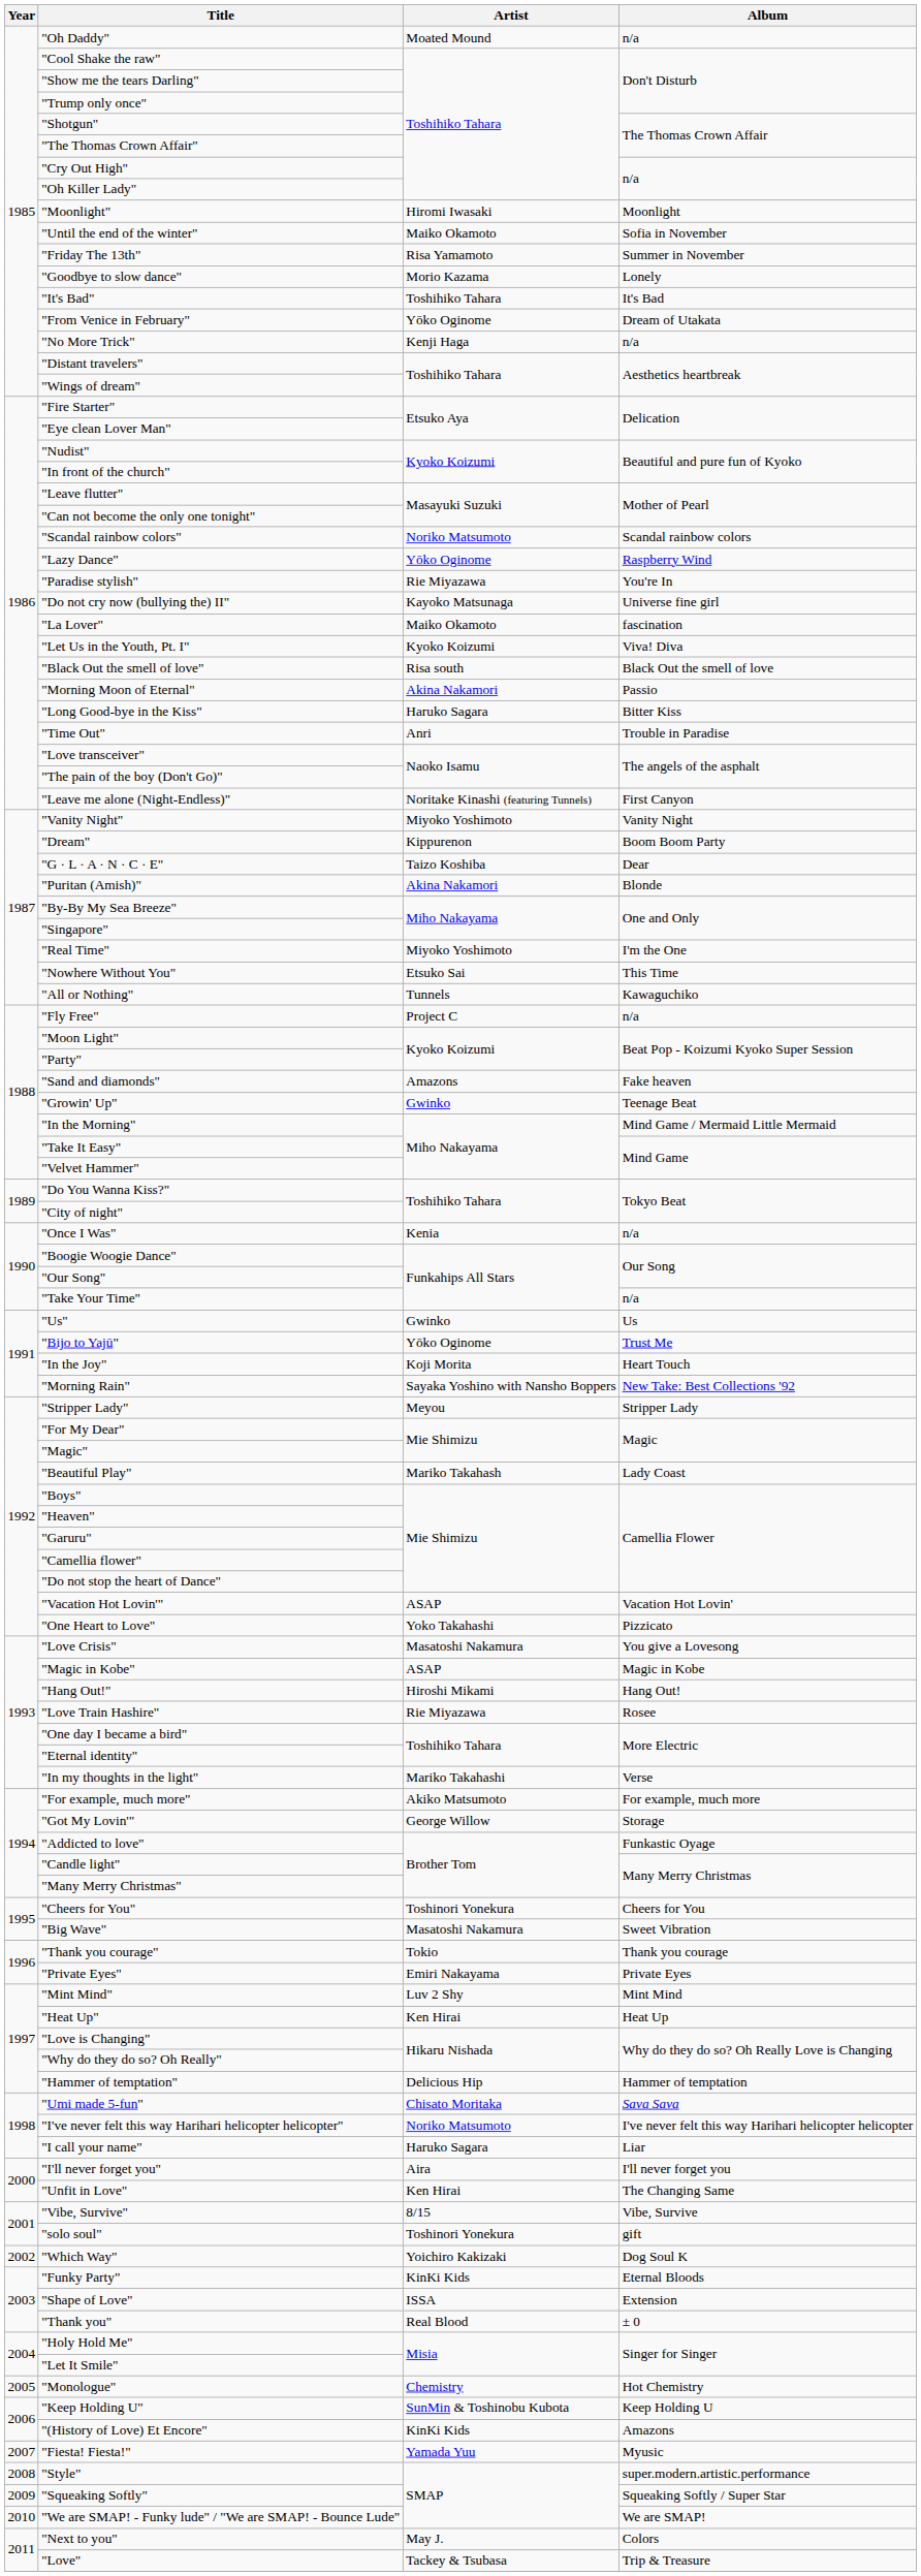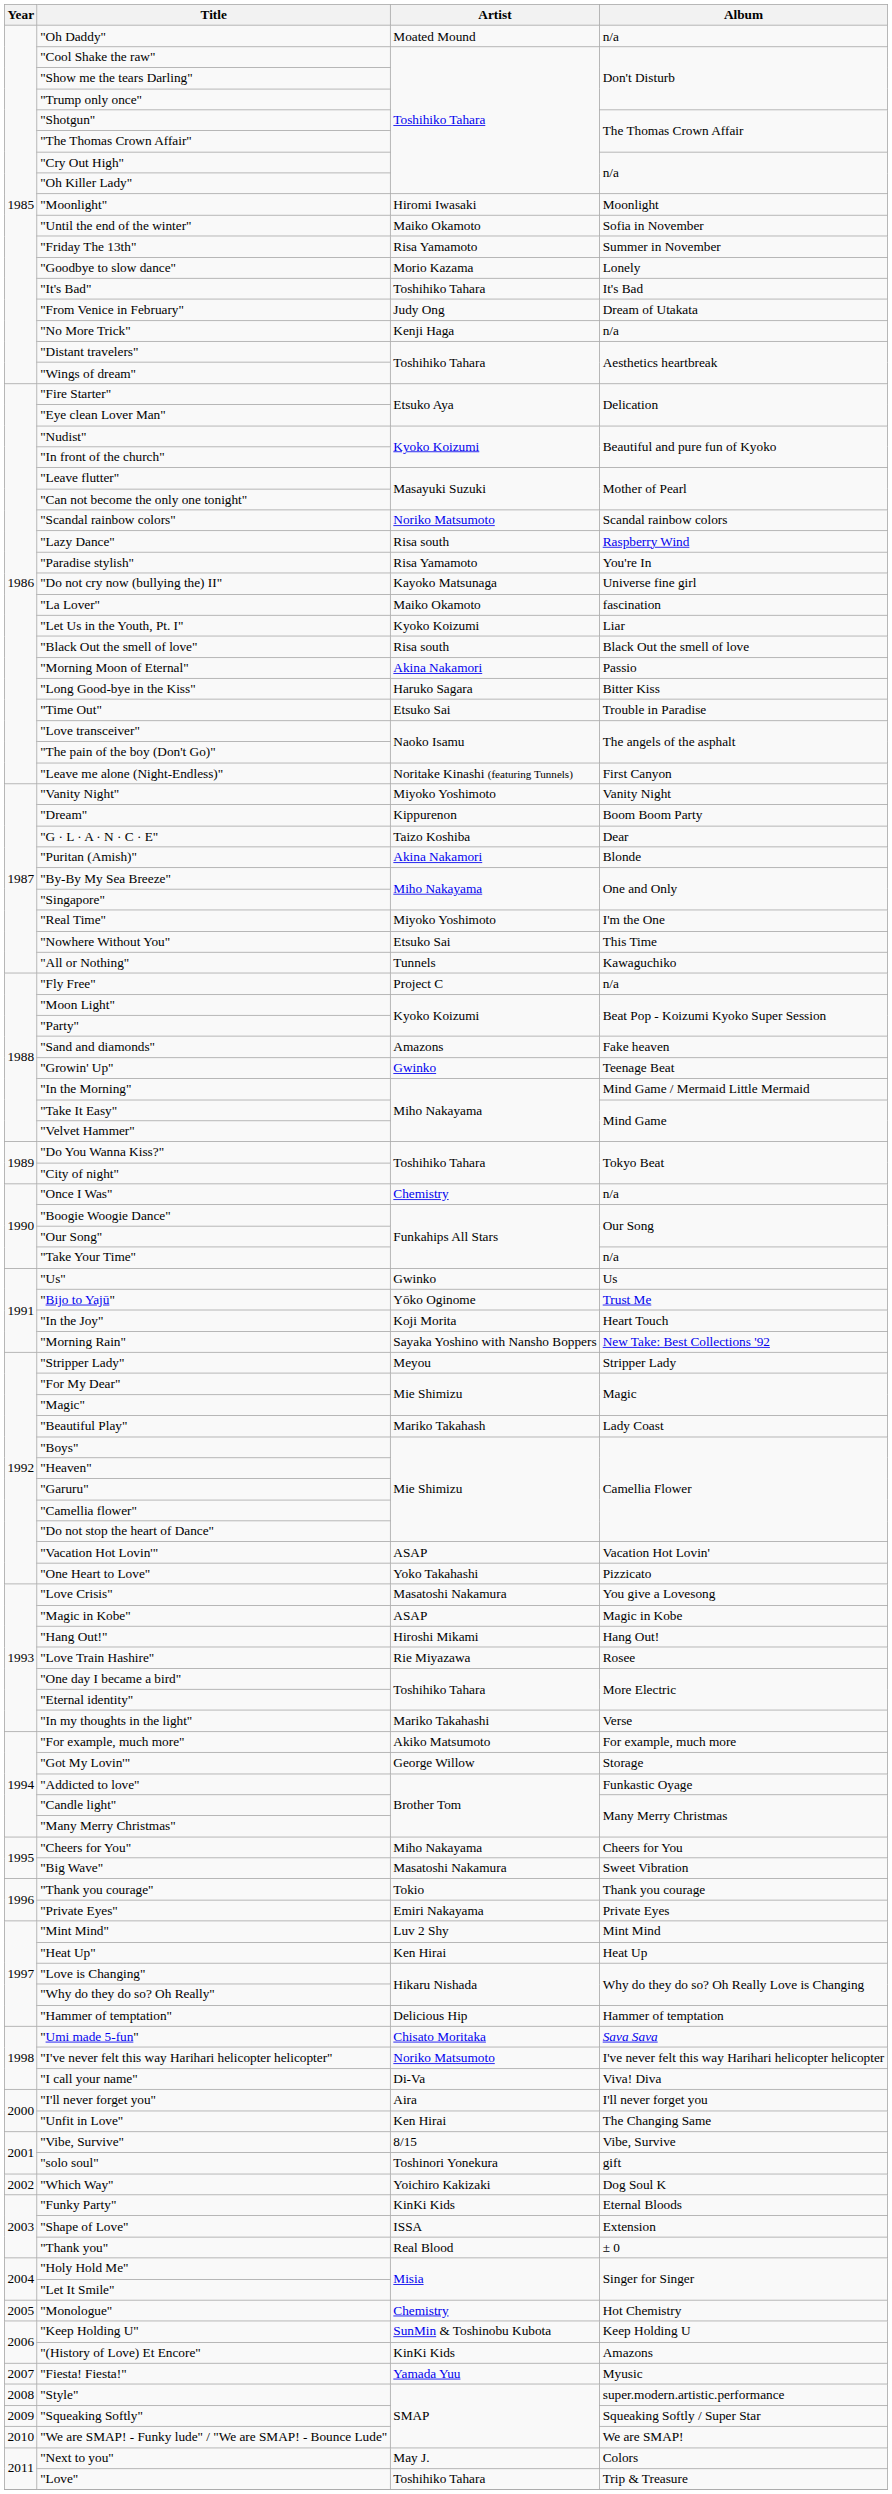"From Venice in February" | Artist: Yōko Oginome -> Judy Ong
"Lazy Dance" | Artist: Yōko Oginome -> Risa south
"Paradise stylish" | Artist: Rie Miyazawa -> Risa Yamamoto
"Let Us in the Youth, Pt. I" | Album: Viva! Diva -> Liar
"Time Out" | Artist: Anri -> Etsuko Sai
"Once I Was" | Artist: Kenia -> Chemistry
"Cheers for You" | Artist: Toshinori Yonekura -> Miho Nakayama
"I call your name" | Artist: Haruko Sagara -> Di-Va
"I call your name" | Album: Liar -> Viva! Diva
"Love" | Artist: Tackey & Tsubasa -> Toshihiko Tahara
